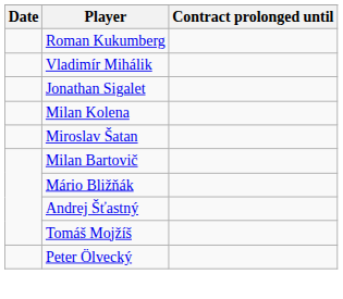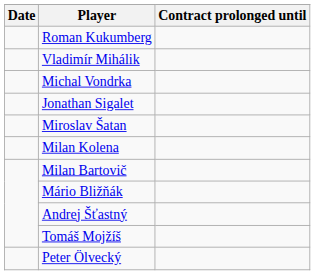+ row: Michal Vondrka
rows swapped: Milan Kolena <-> Miroslav Šatan
